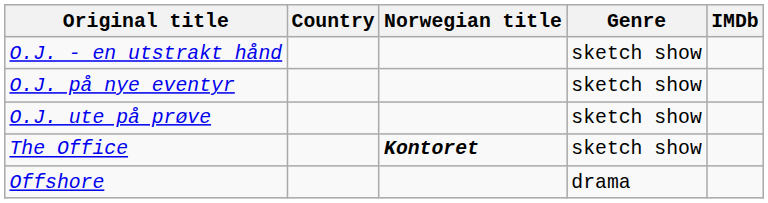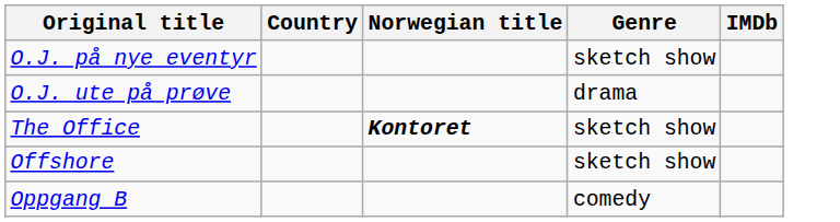- row: O.J. - en utstrakt hånd | sketch show
O.J. ute på prøve | Genre: sketch show -> drama
Offshore | Genre: drama -> sketch show
+ row: Oppgang B | comedy
